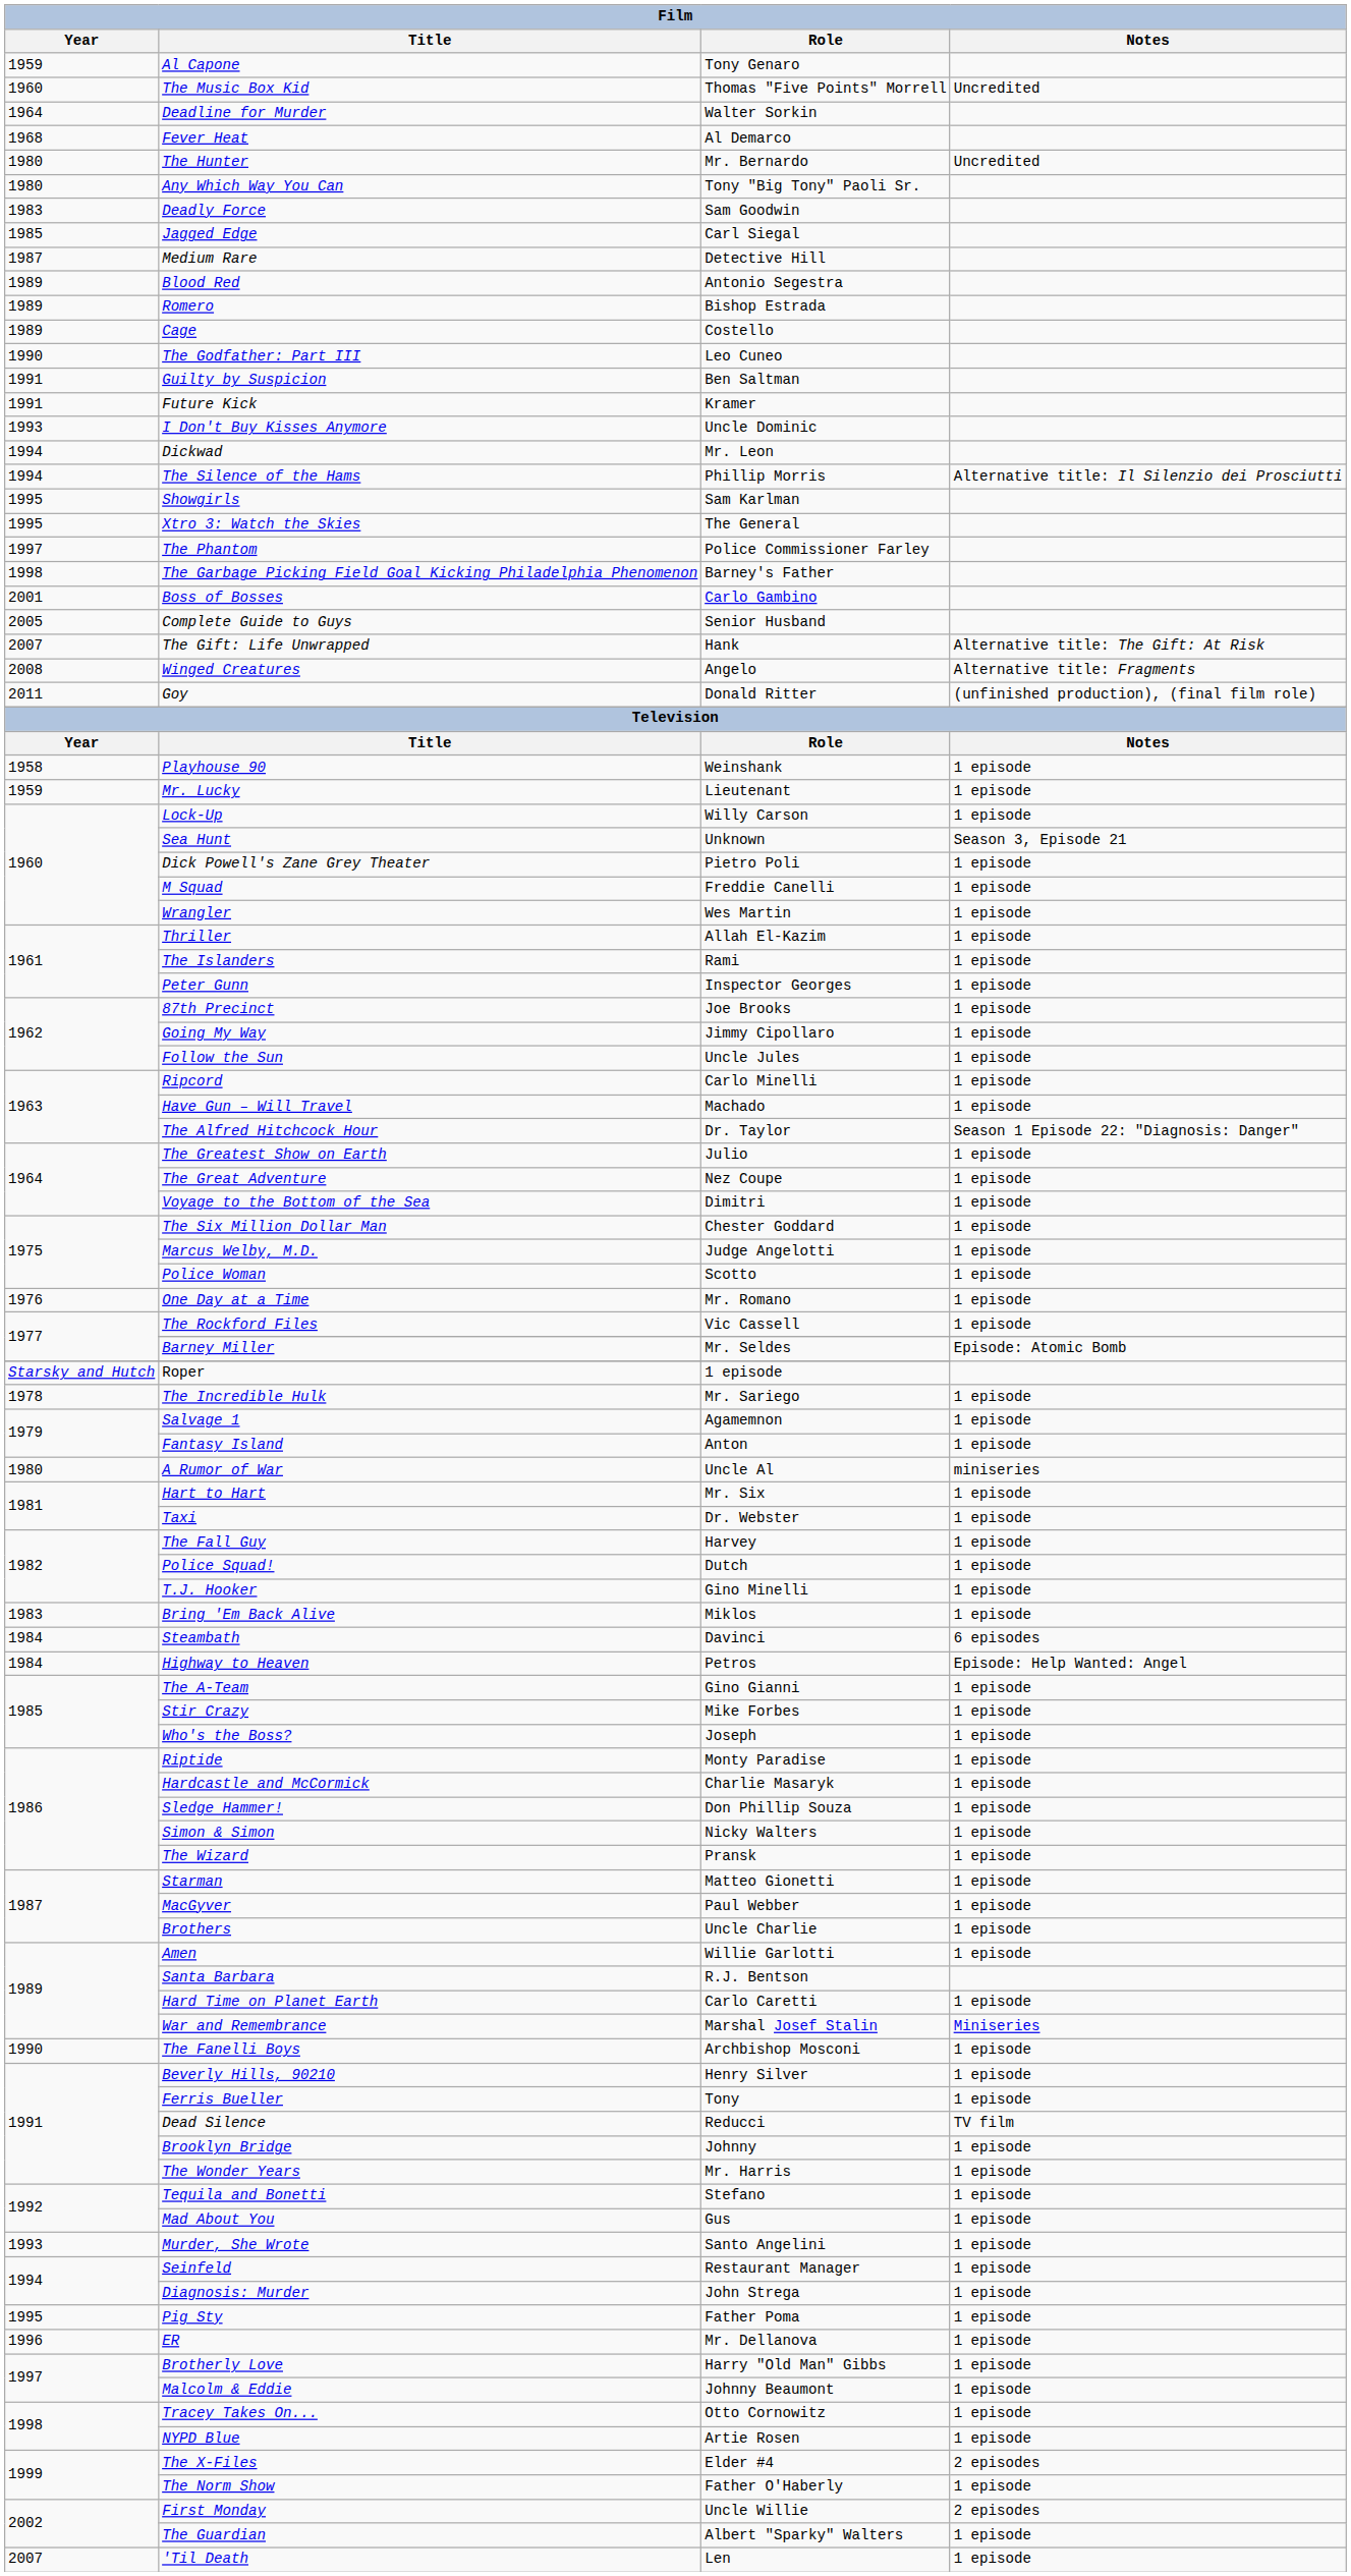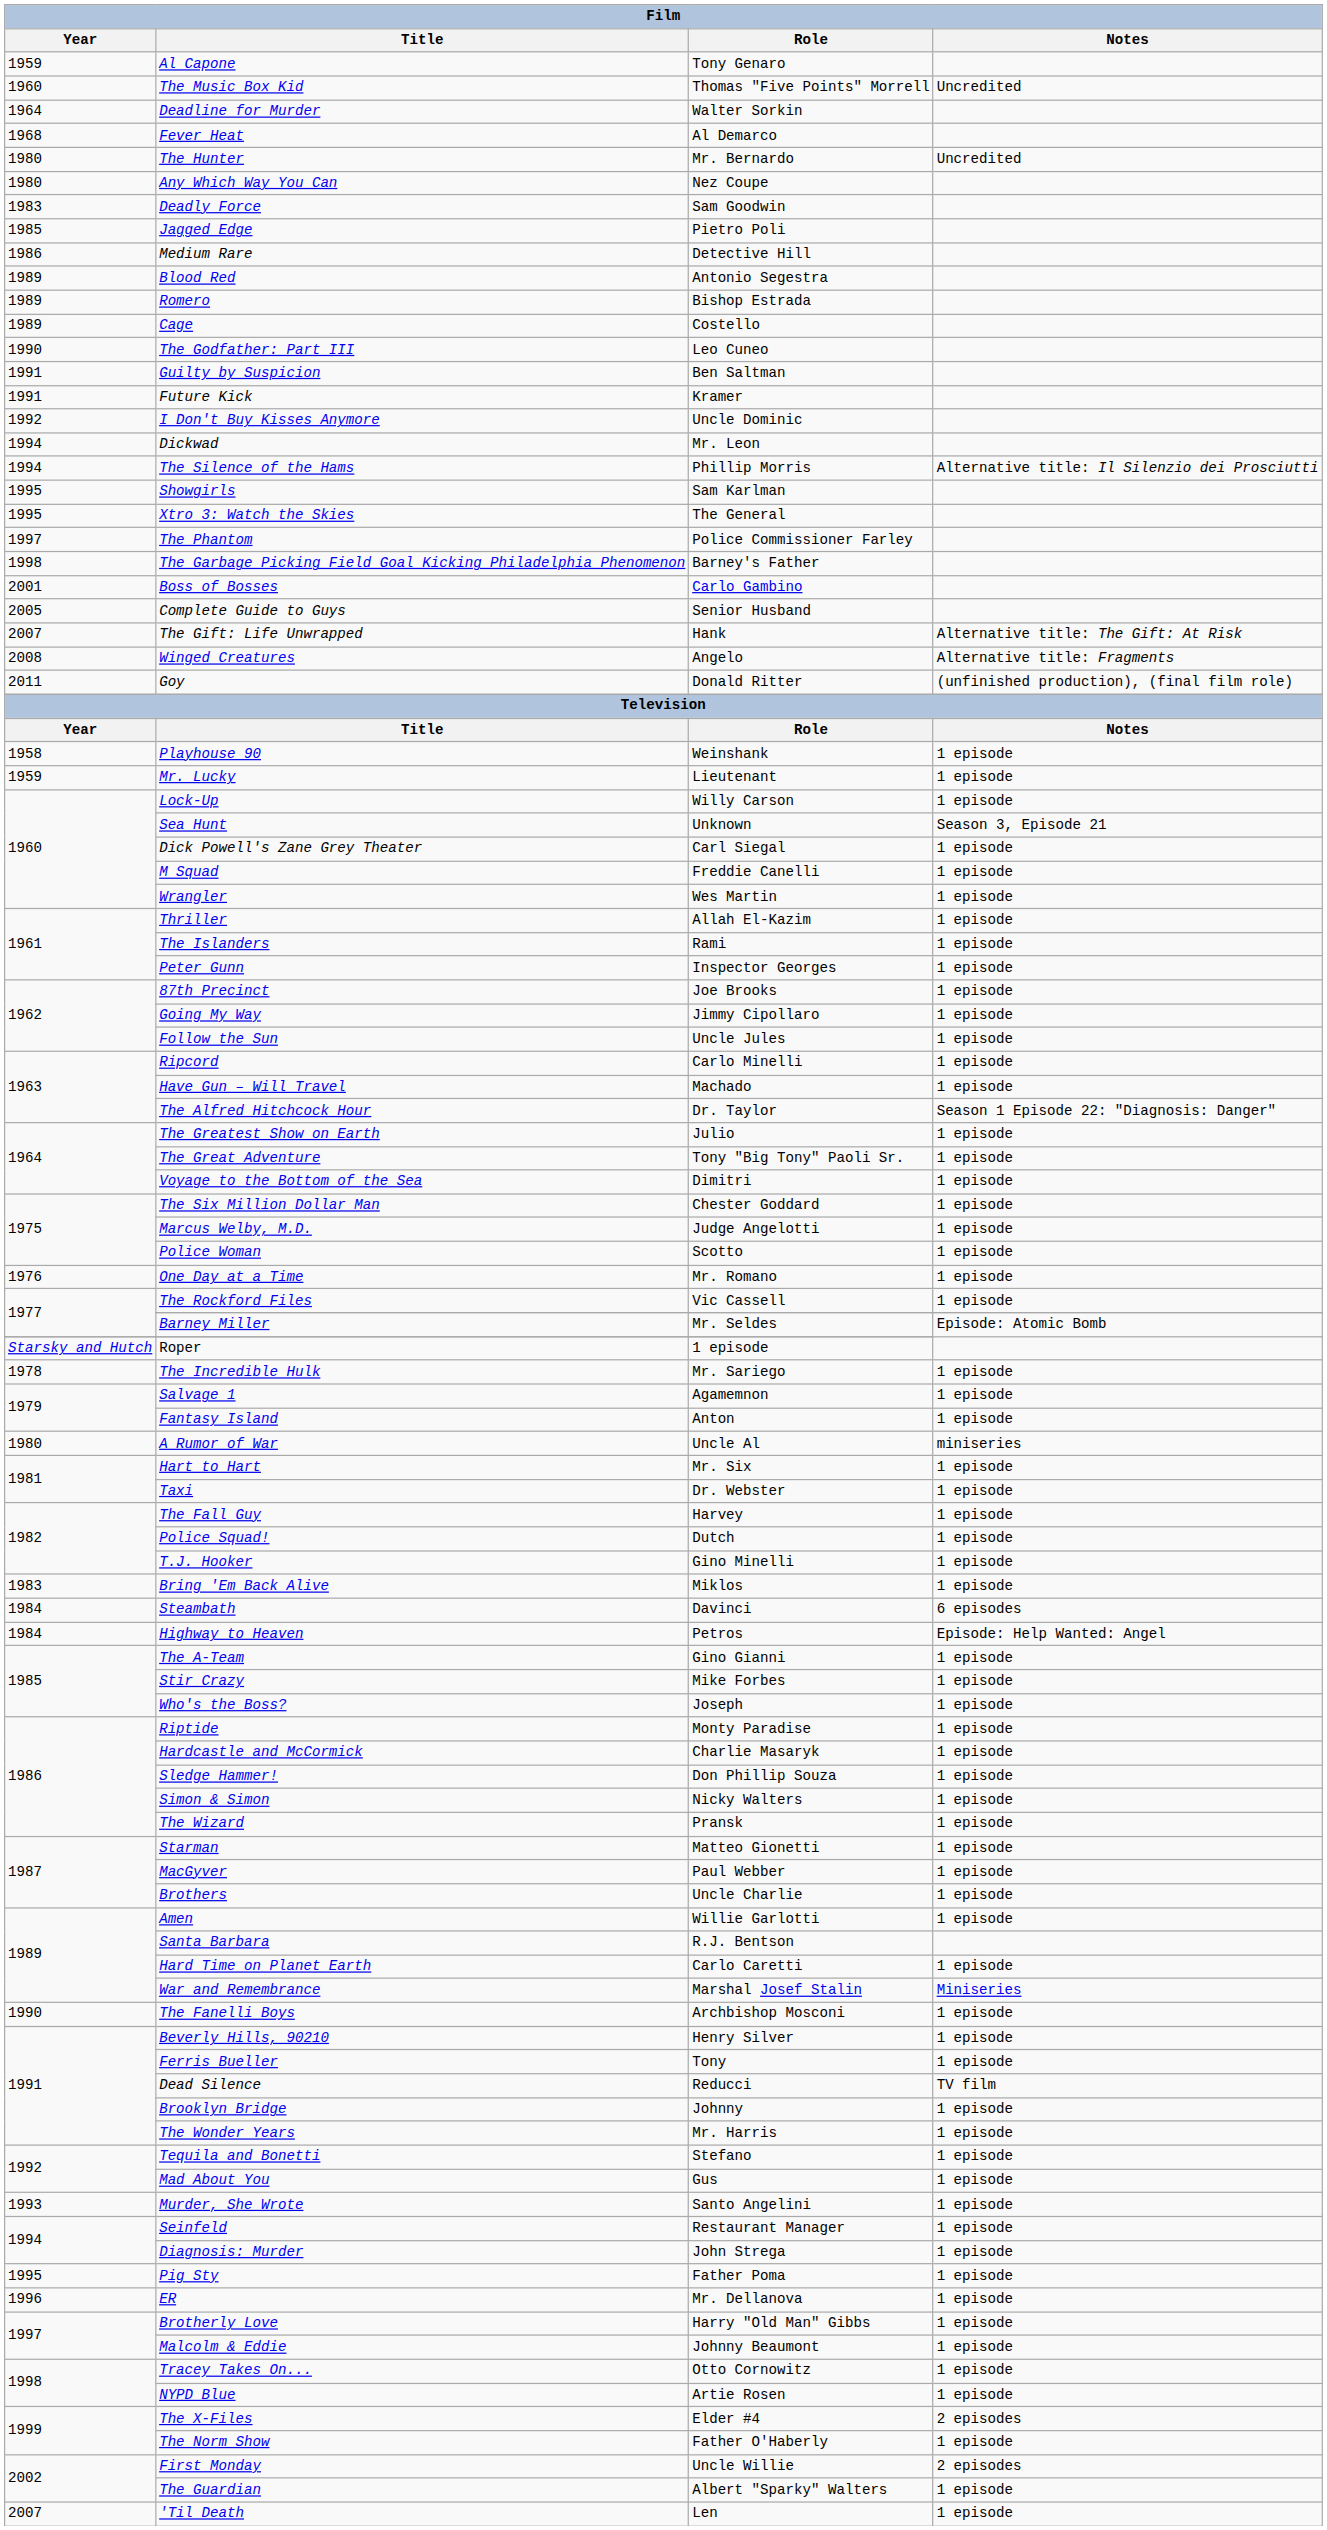Any Which Way You Can | Role: Tony "Big Tony" Paoli Sr. -> Nez Coupe
Jagged Edge | Role: Carl Siegal -> Pietro Poli
Medium Rare | Year: 1987 -> 1986
I Don't Buy Kisses Anymore | Year: 1993 -> 1992
Dick Powell's Zane Grey Theater | Role: Pietro Poli -> Carl Siegal
The Great Adventure | Role: Nez Coupe -> Tony "Big Tony" Paoli Sr.
